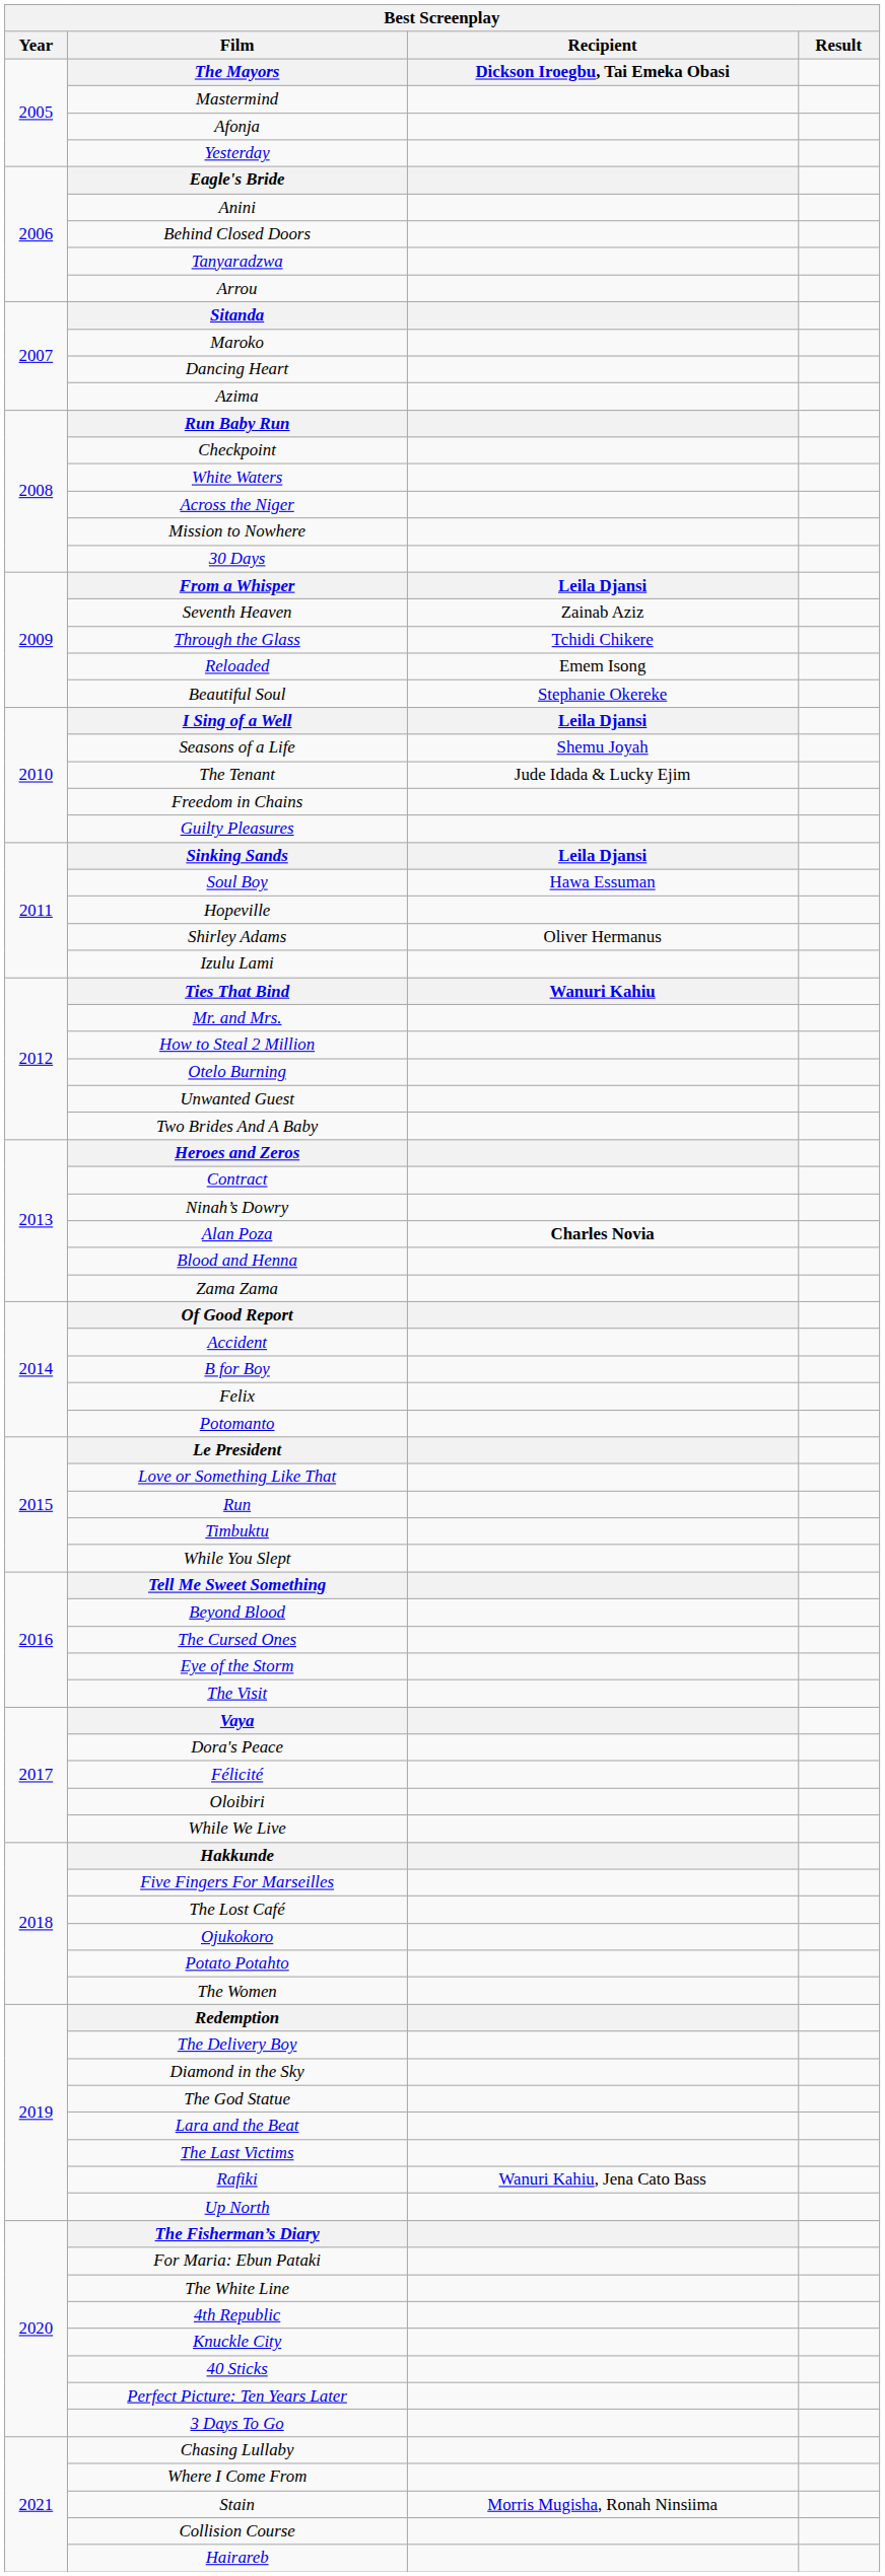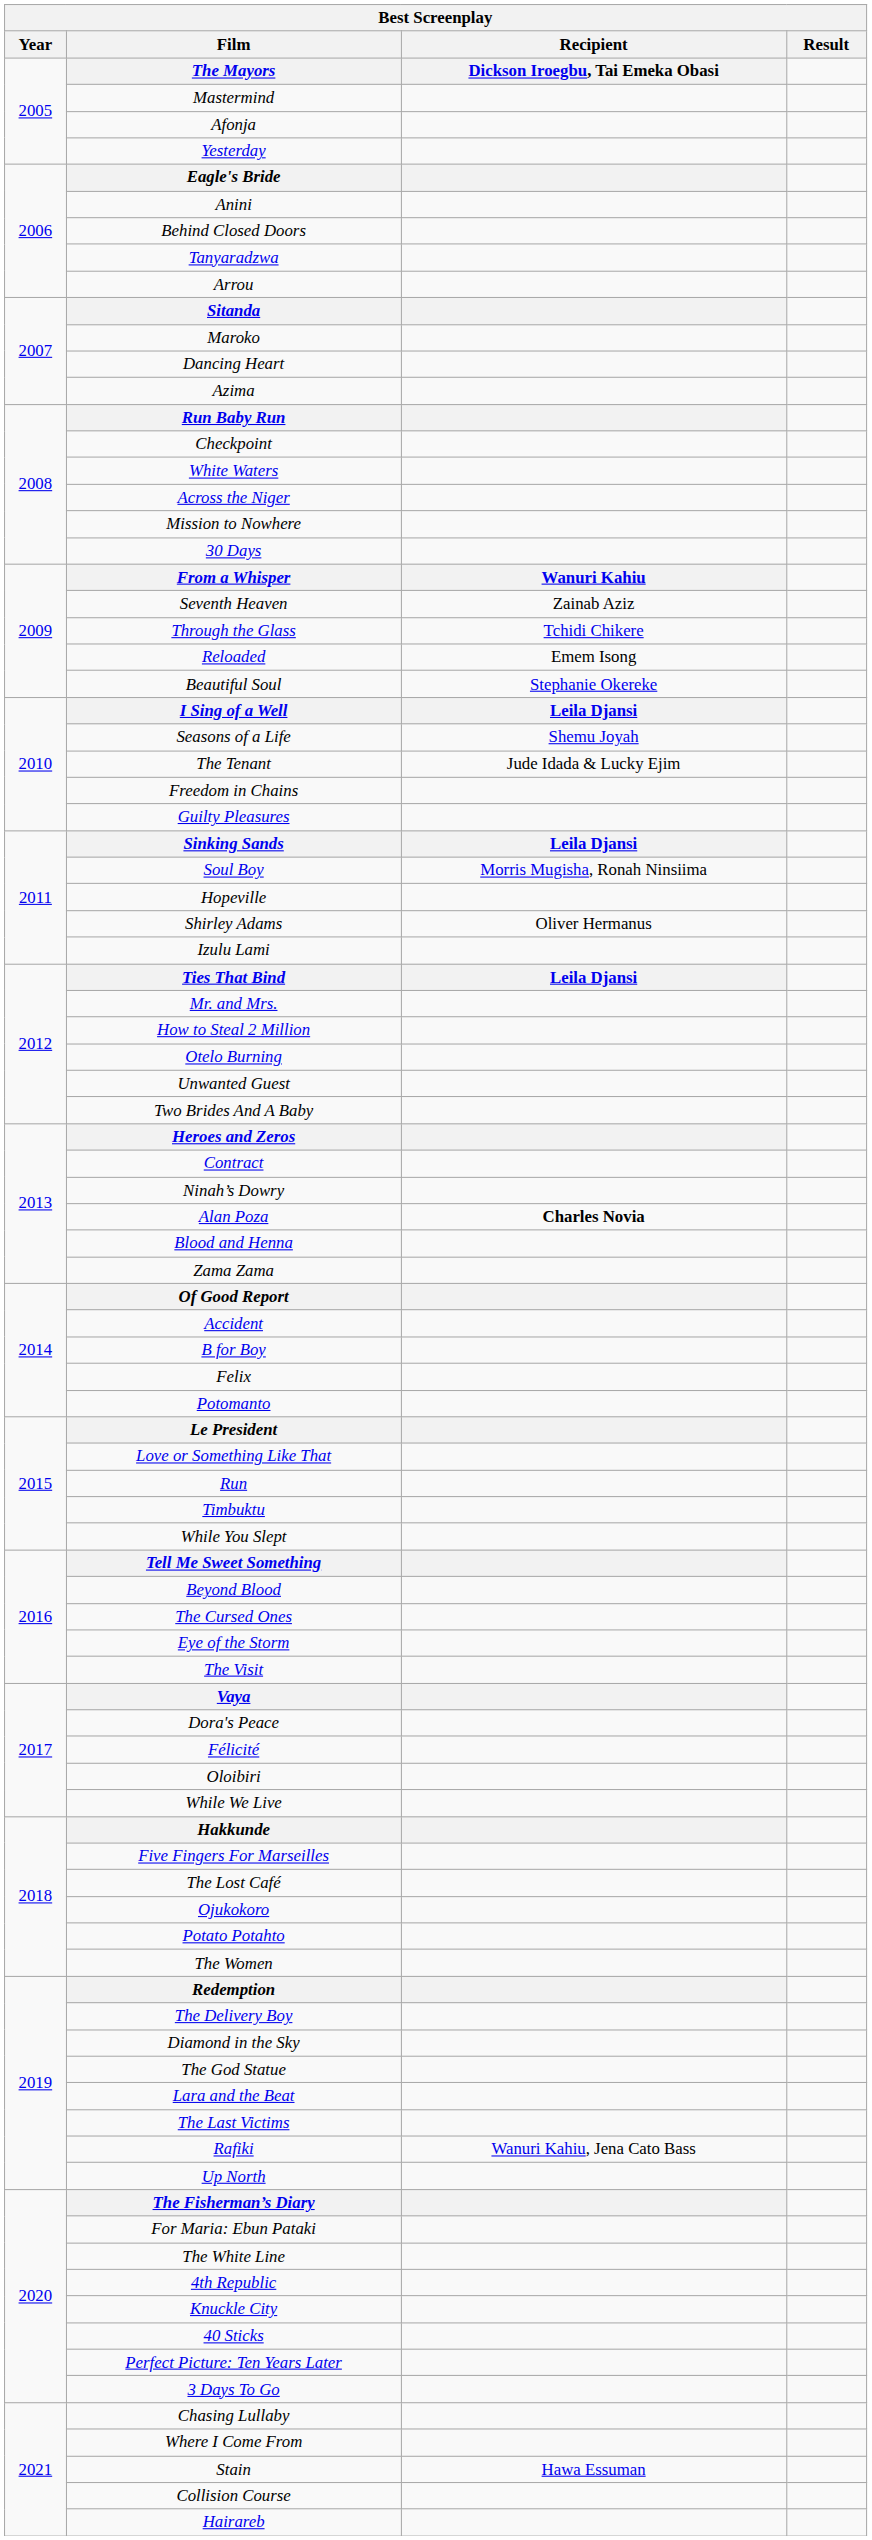From a Whisper | Recipient: Leila Djansi -> Wanuri Kahiu
Soul Boy | Recipient: Hawa Essuman -> Morris Mugisha, Ronah Ninsiima
Ties That Bind | Recipient: Wanuri Kahiu -> Leila Djansi
Stain | Recipient: Morris Mugisha, Ronah Ninsiima -> Hawa Essuman
